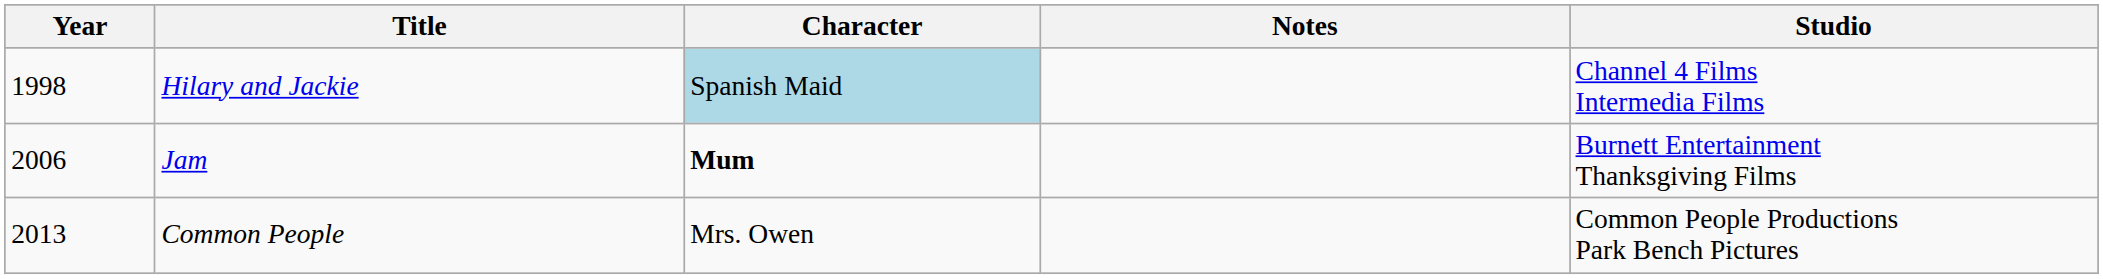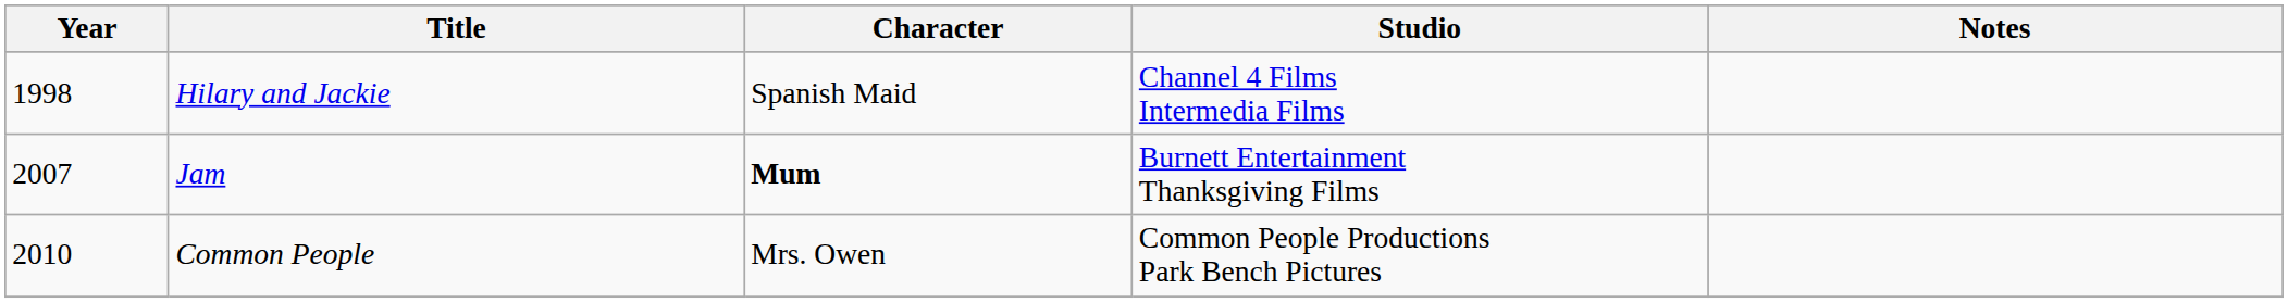columns swapped: Studio <-> Notes
Hilary and Jackie | Character: lightblue background -> no background
Jam | Year: 2006 -> 2007
Common People | Year: 2013 -> 2010
